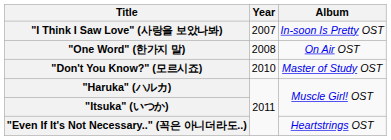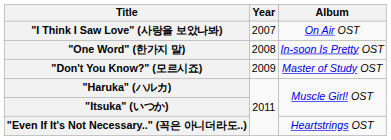"I Think I Saw Love" (사랑을 보았나봐) | Album: In-soon Is Pretty OST -> On Air OST
"One Word" (한가지 말) | Album: On Air OST -> In-soon Is Pretty OST
"Don't You Know?" (모르시죠) | Year: 2010 -> 2009
